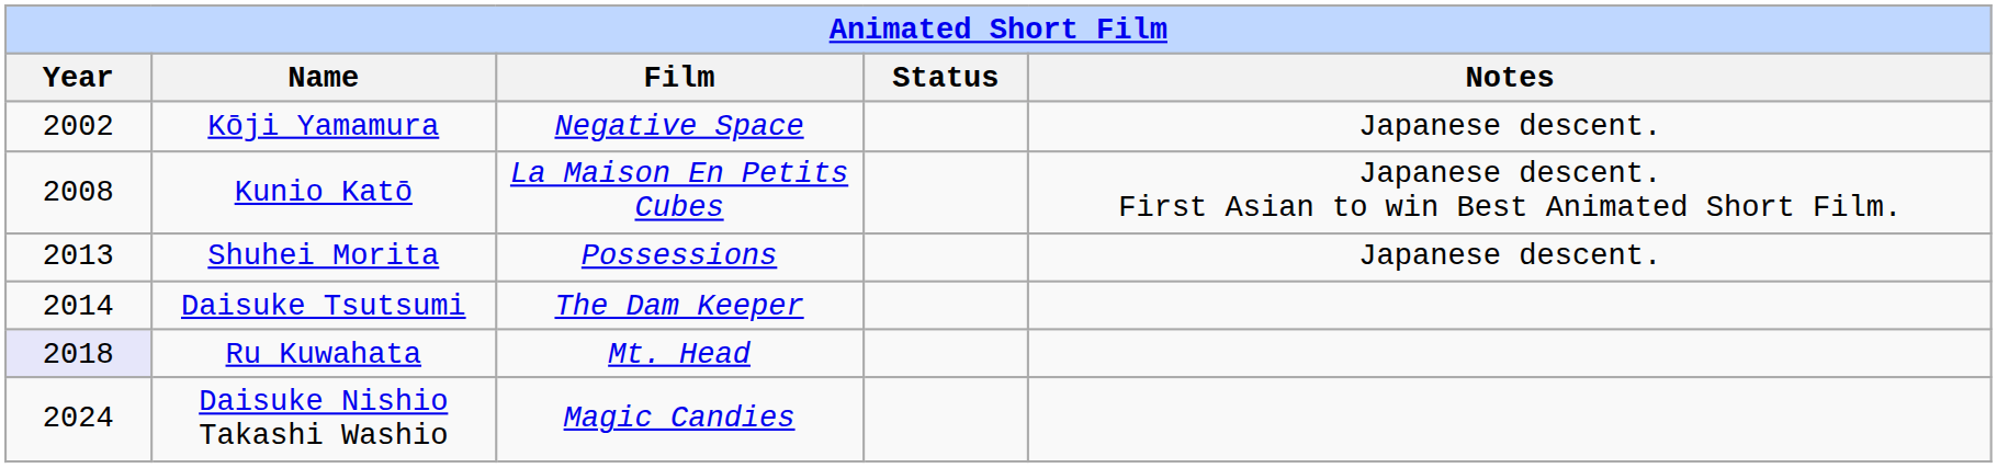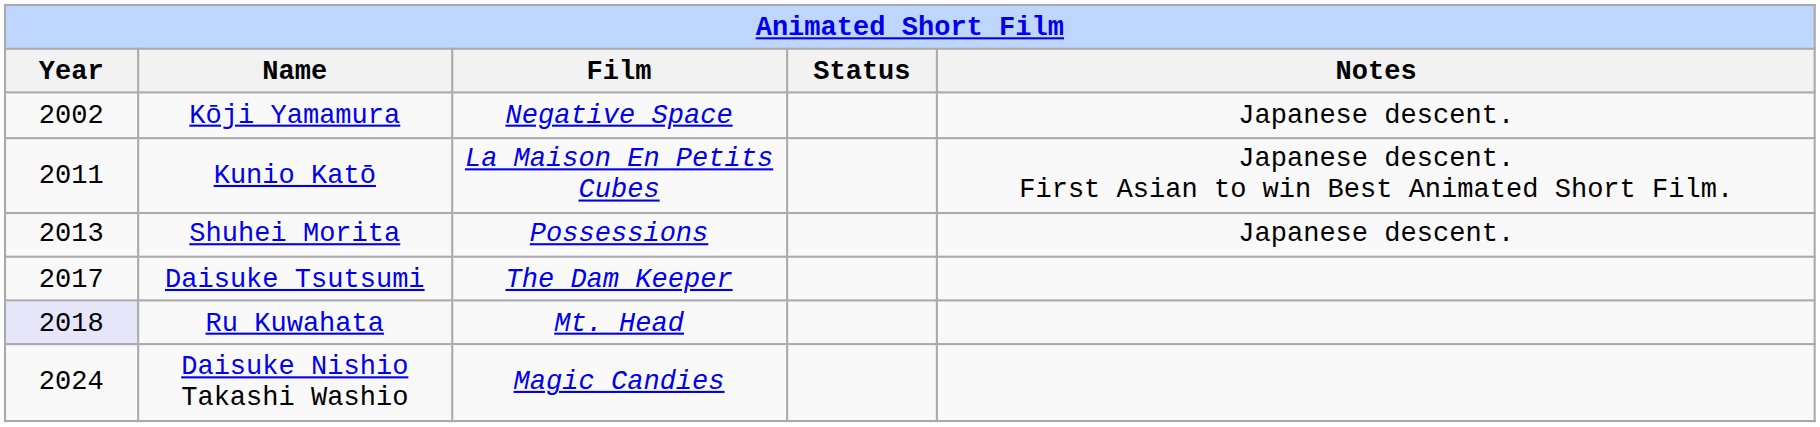Kunio Katō | Year: 2008 -> 2011
Daisuke Tsutsumi | Year: 2014 -> 2017
